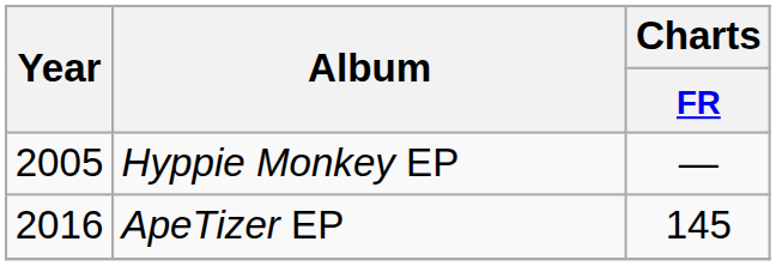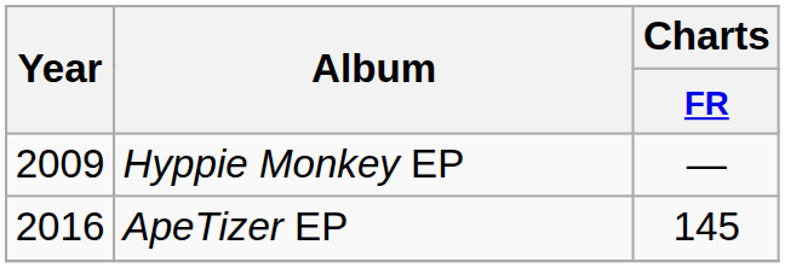Hyppie Monkey EP | Year: 2005 -> 2009
